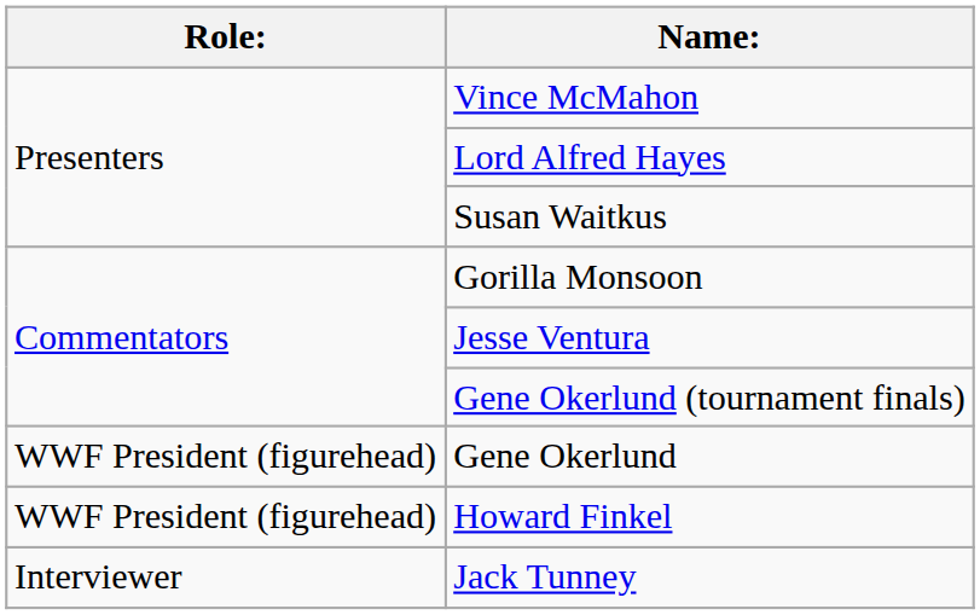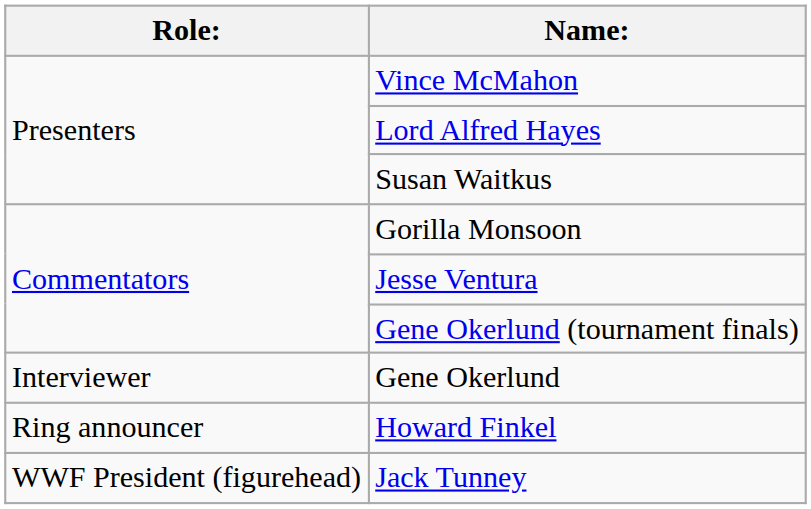Gene Okerlund | Role:: WWF President (figurehead) -> Interviewer
Howard Finkel | Role:: WWF President (figurehead) -> Ring announcer
Jack Tunney | Role:: Interviewer -> WWF President (figurehead)
